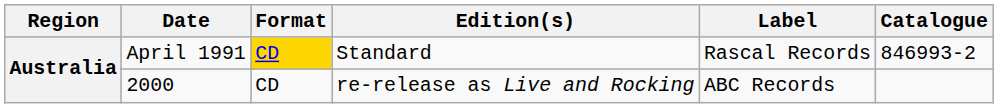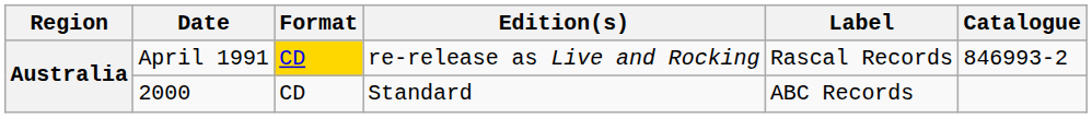April 1991 | Edition(s): Standard -> re-release as Live and Rocking
2000 | Edition(s): re-release as Live and Rocking -> Standard
